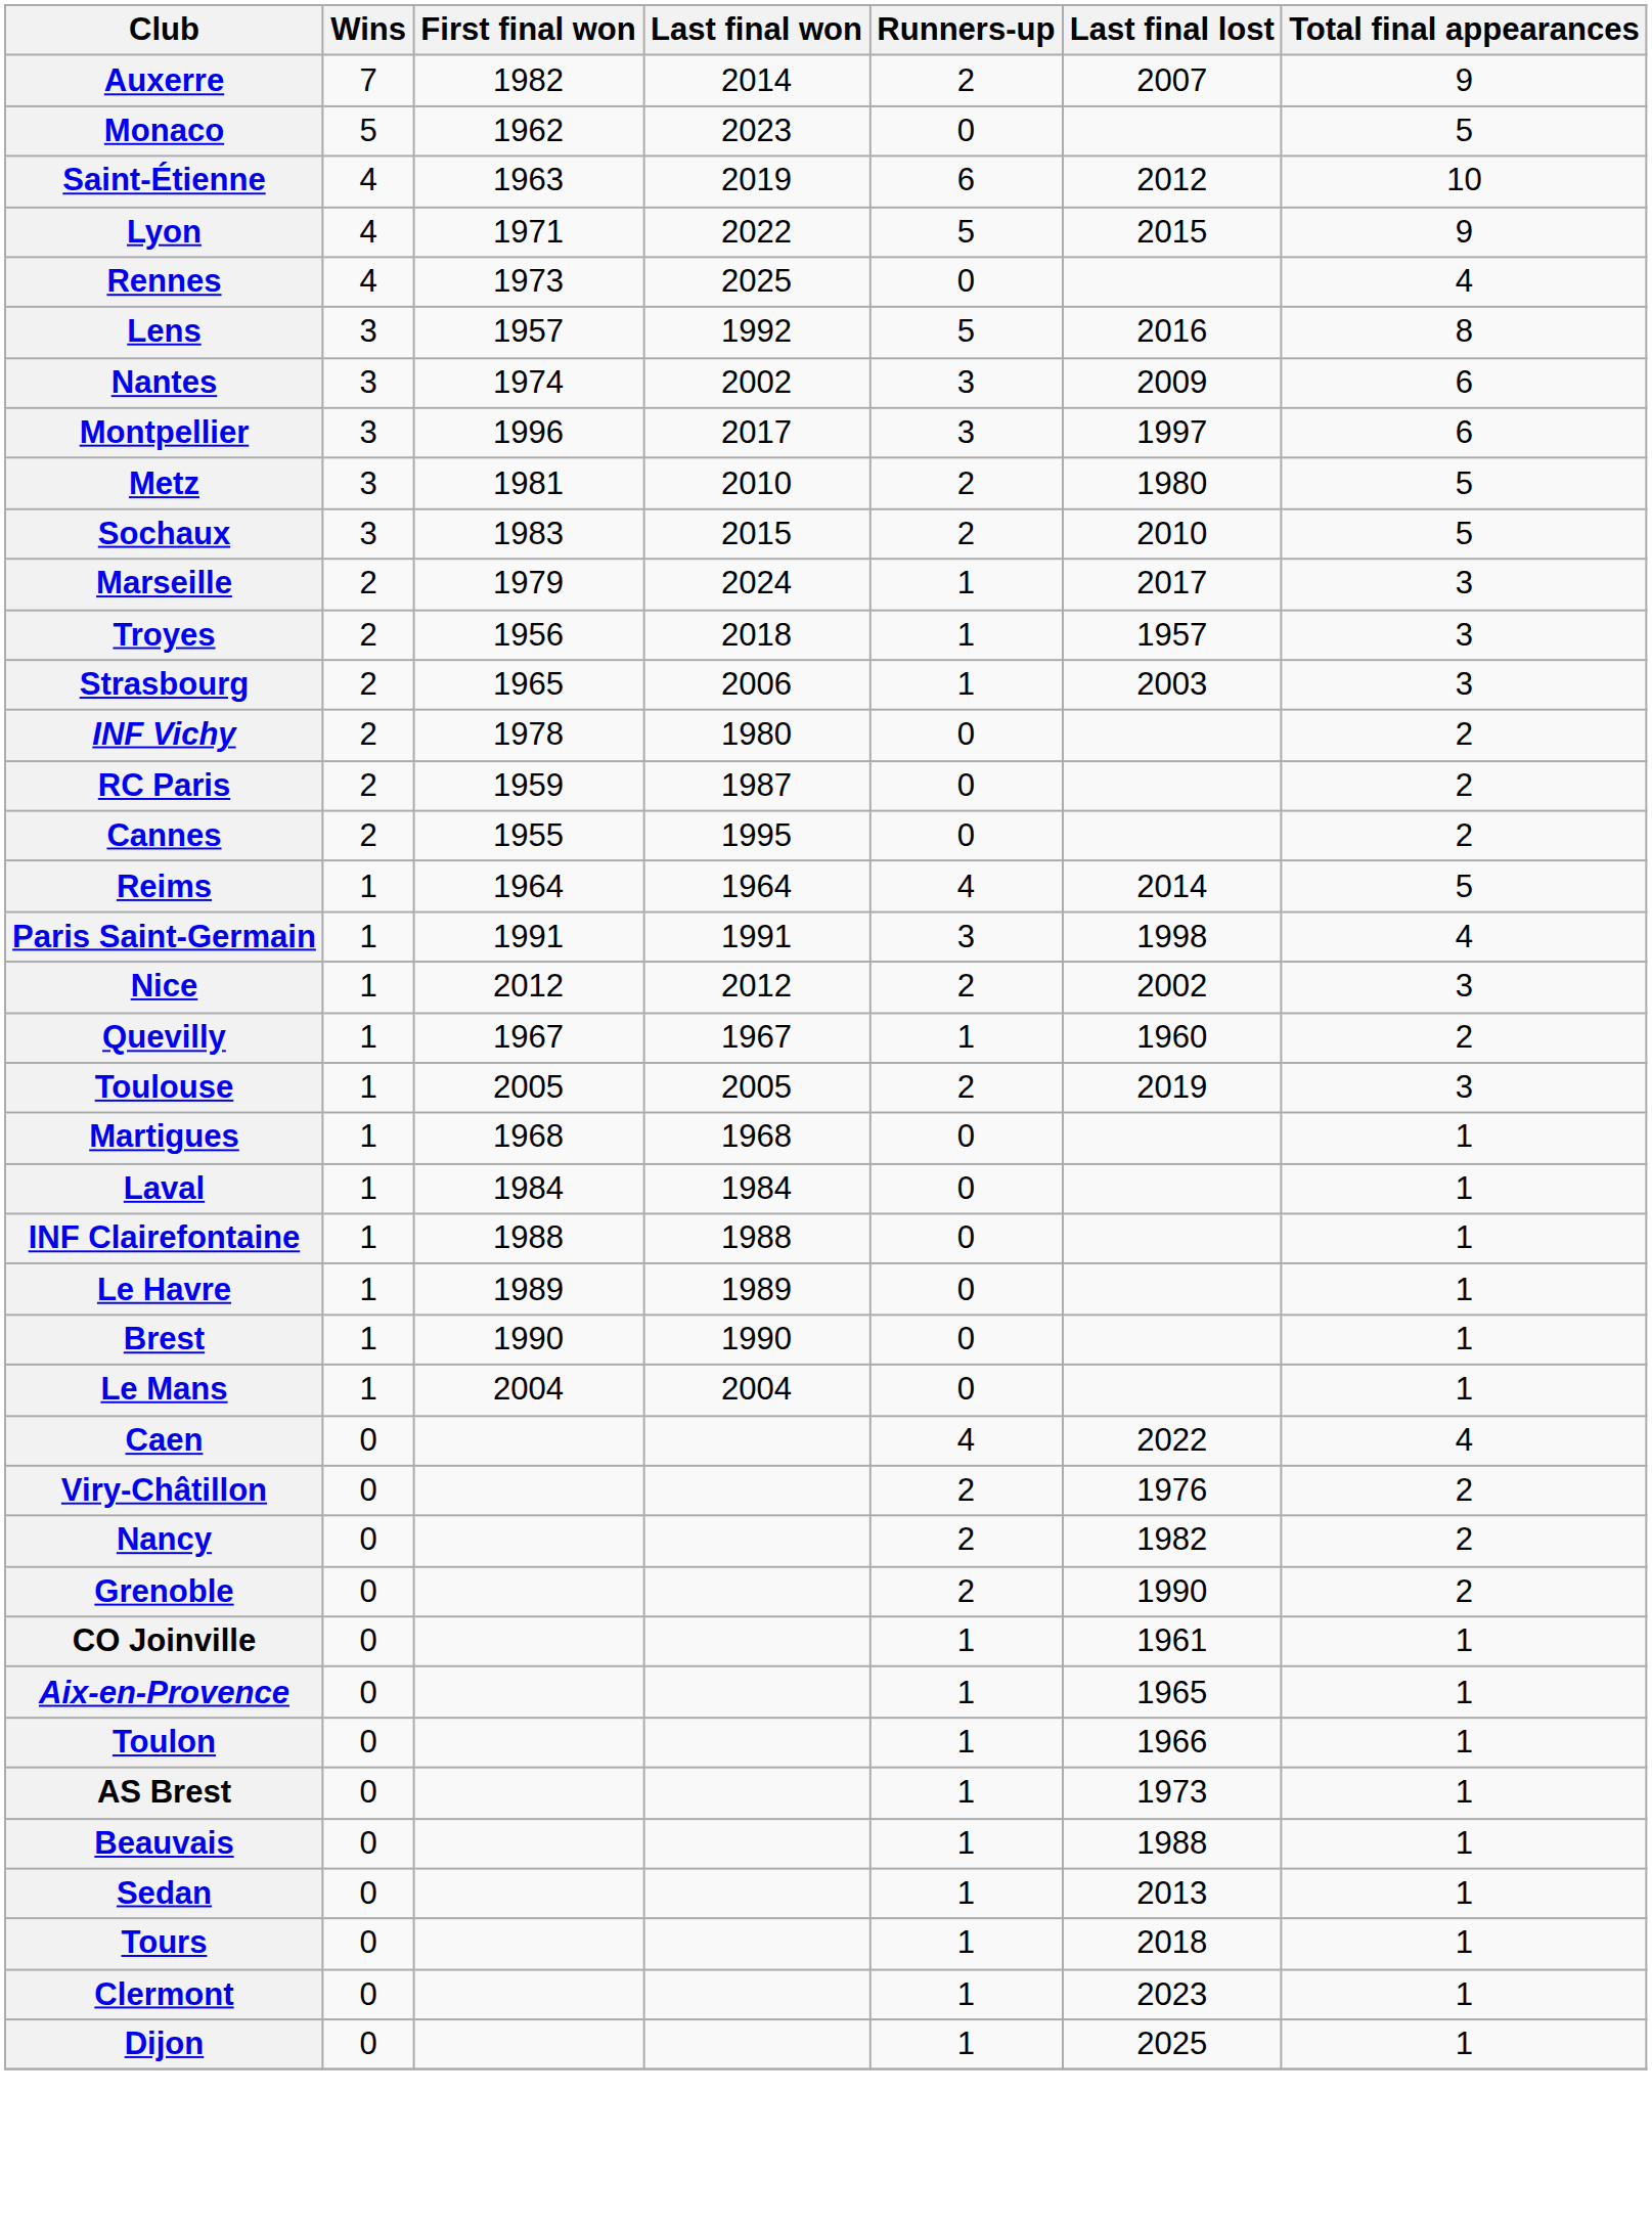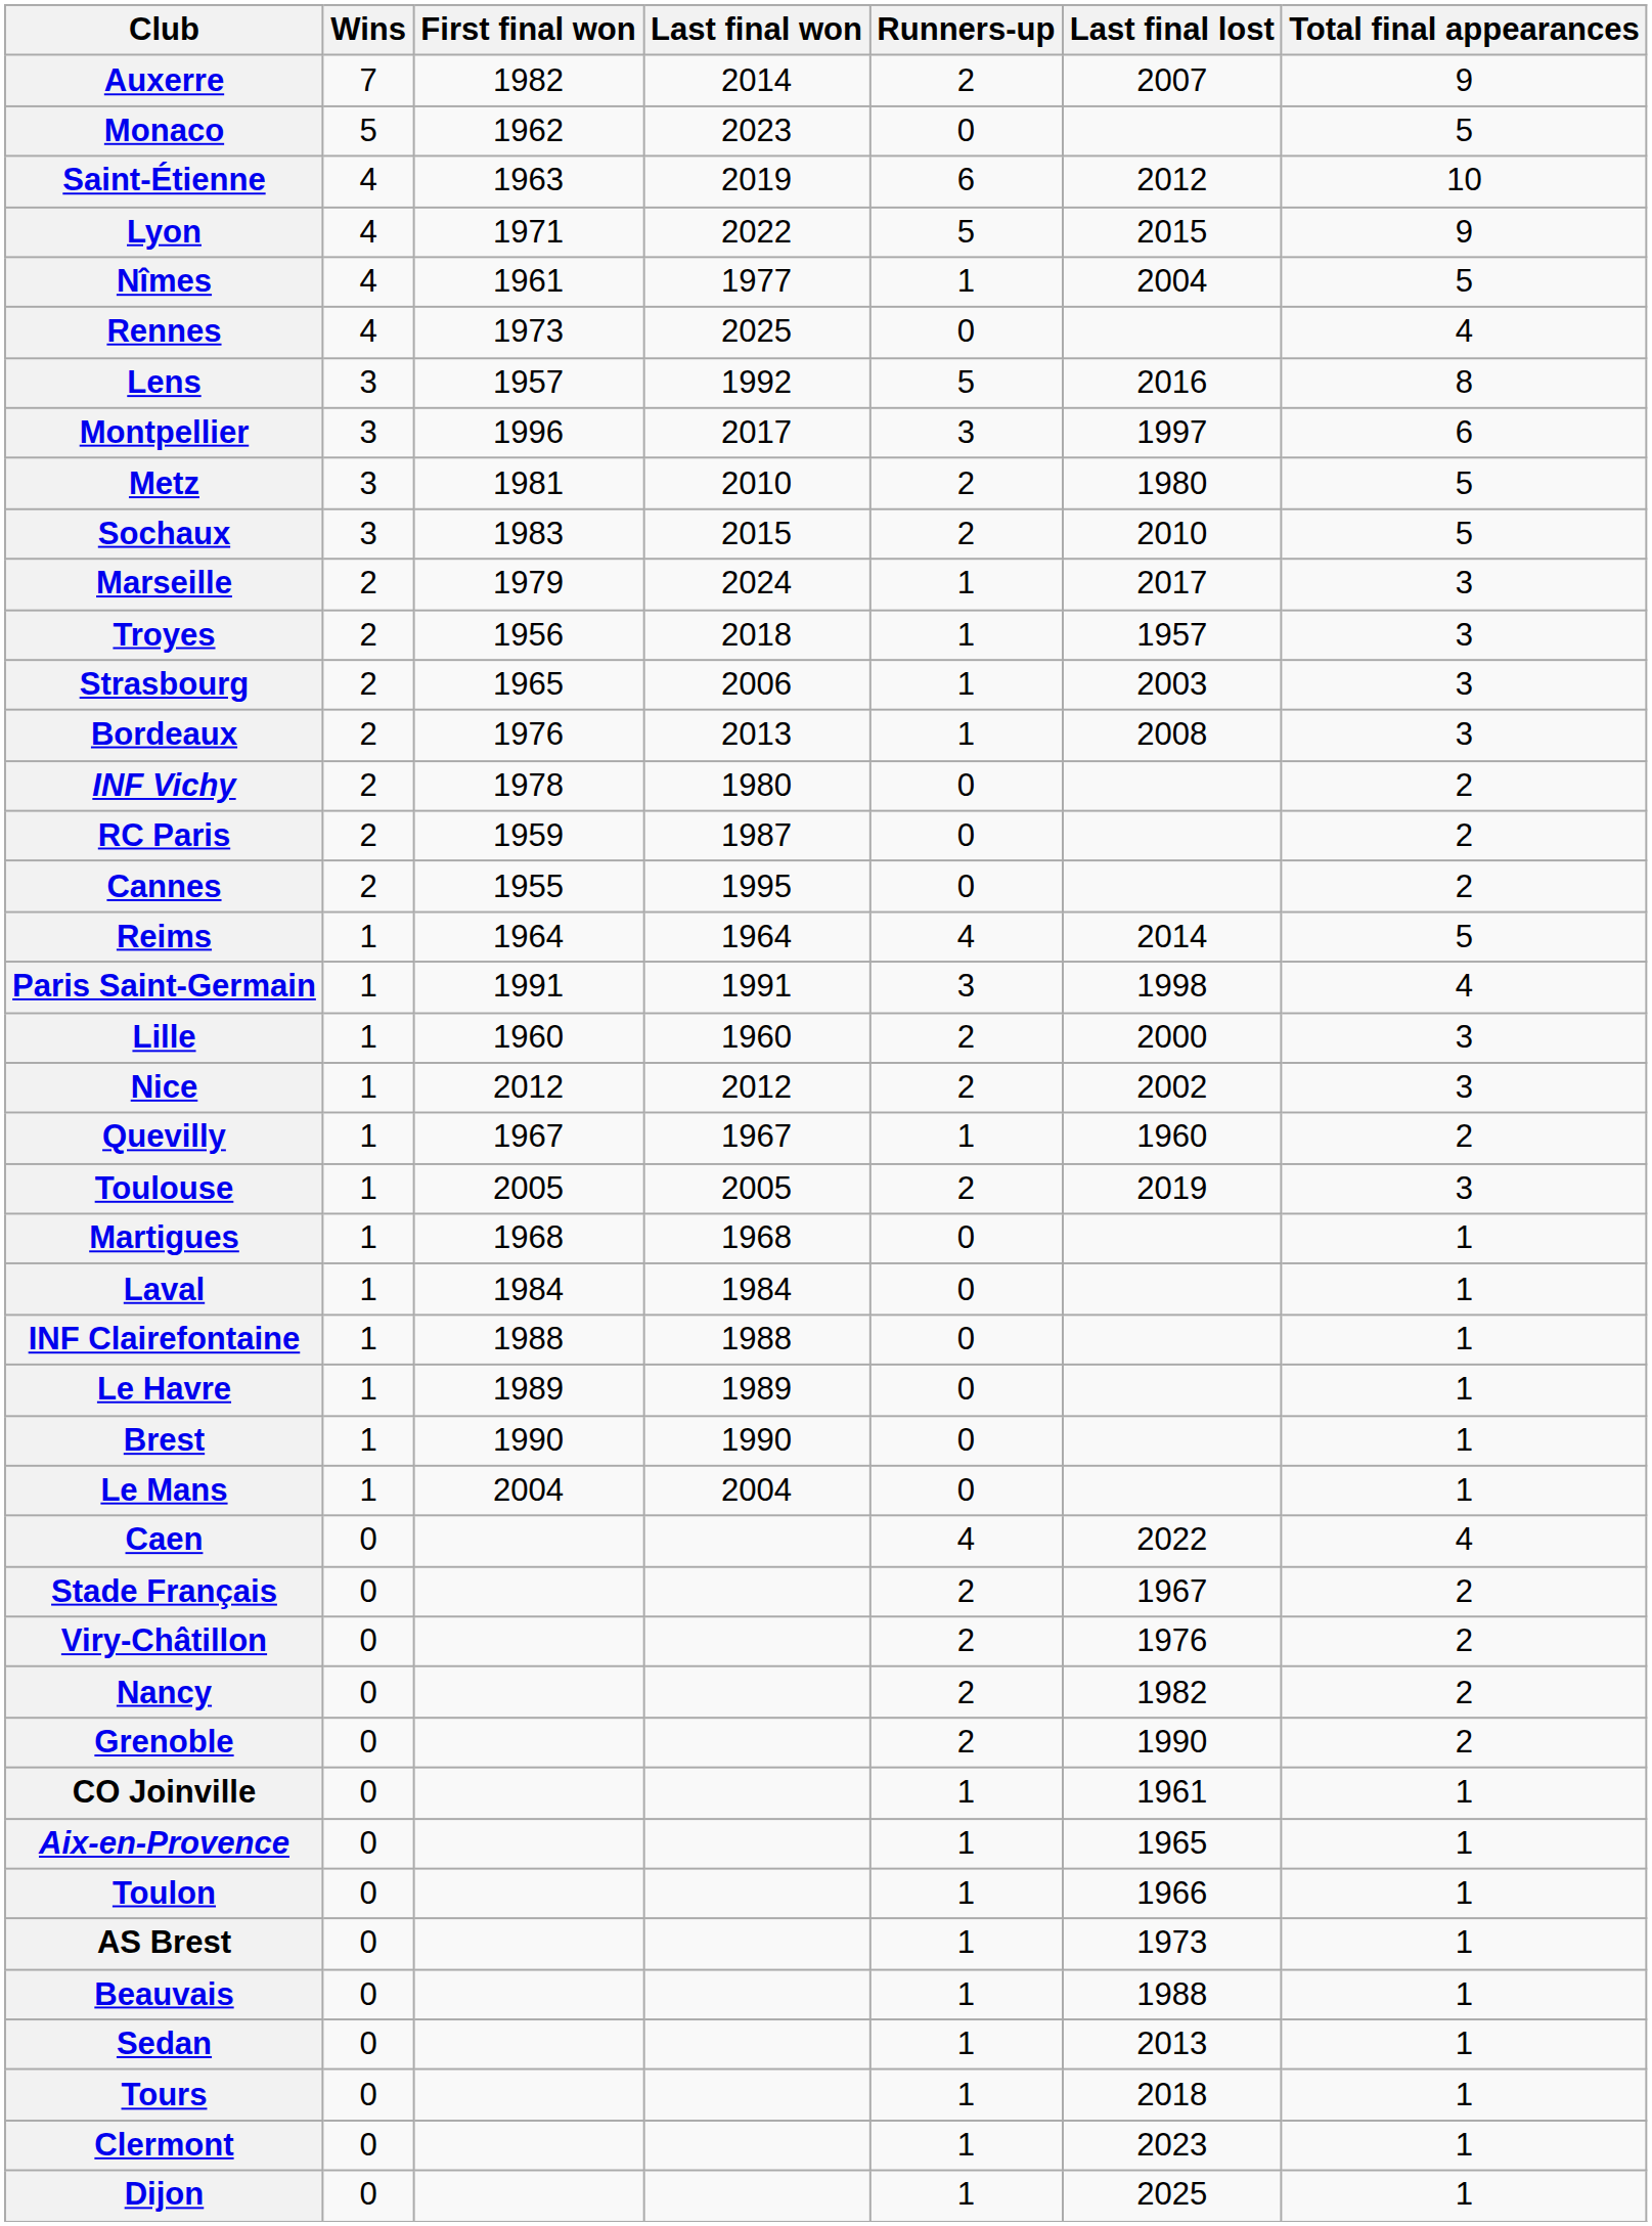+ row: Nîmes | 4 | 1961 | 1977 | 1 | 2004 | 5
- row: Nantes | 3 | 1974 | 2002 | 3 | 2009 | 6
+ row: Bordeaux | 2 | 1976 | 2013 | 1 | 2008 | 3
+ row: Lille | 1 | 1960 | 1960 | 2 | 2000 | 3
+ row: Stade Français | 0 | 2 | 1967 | 2
